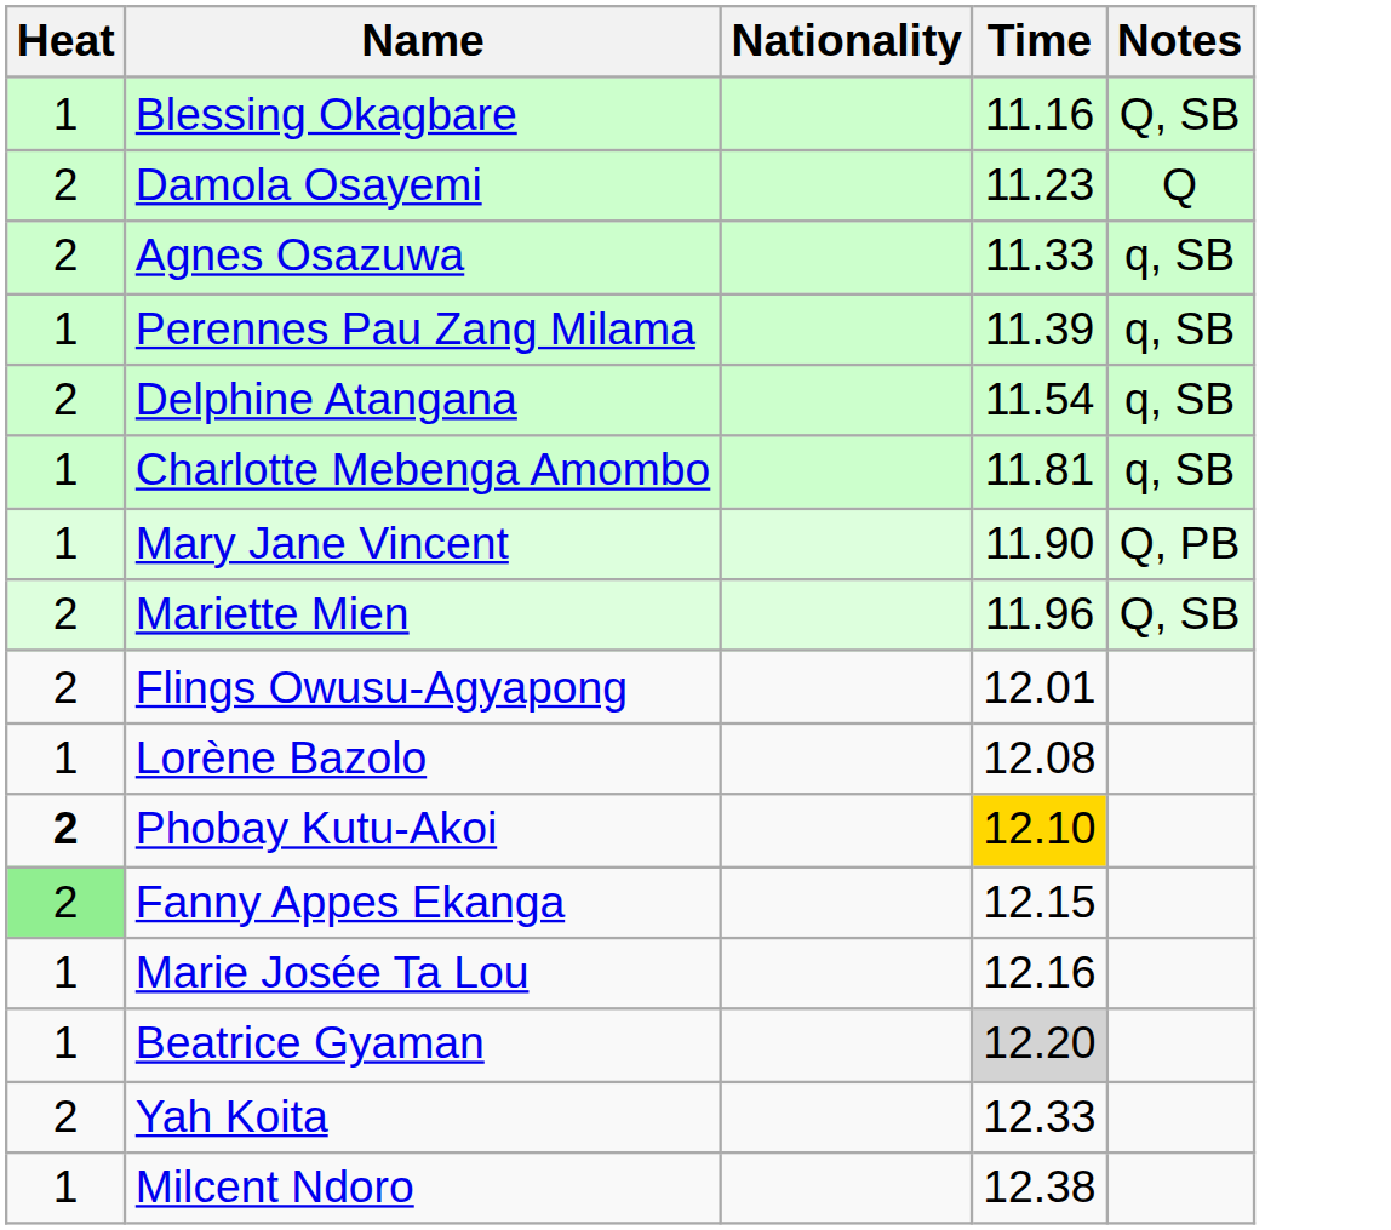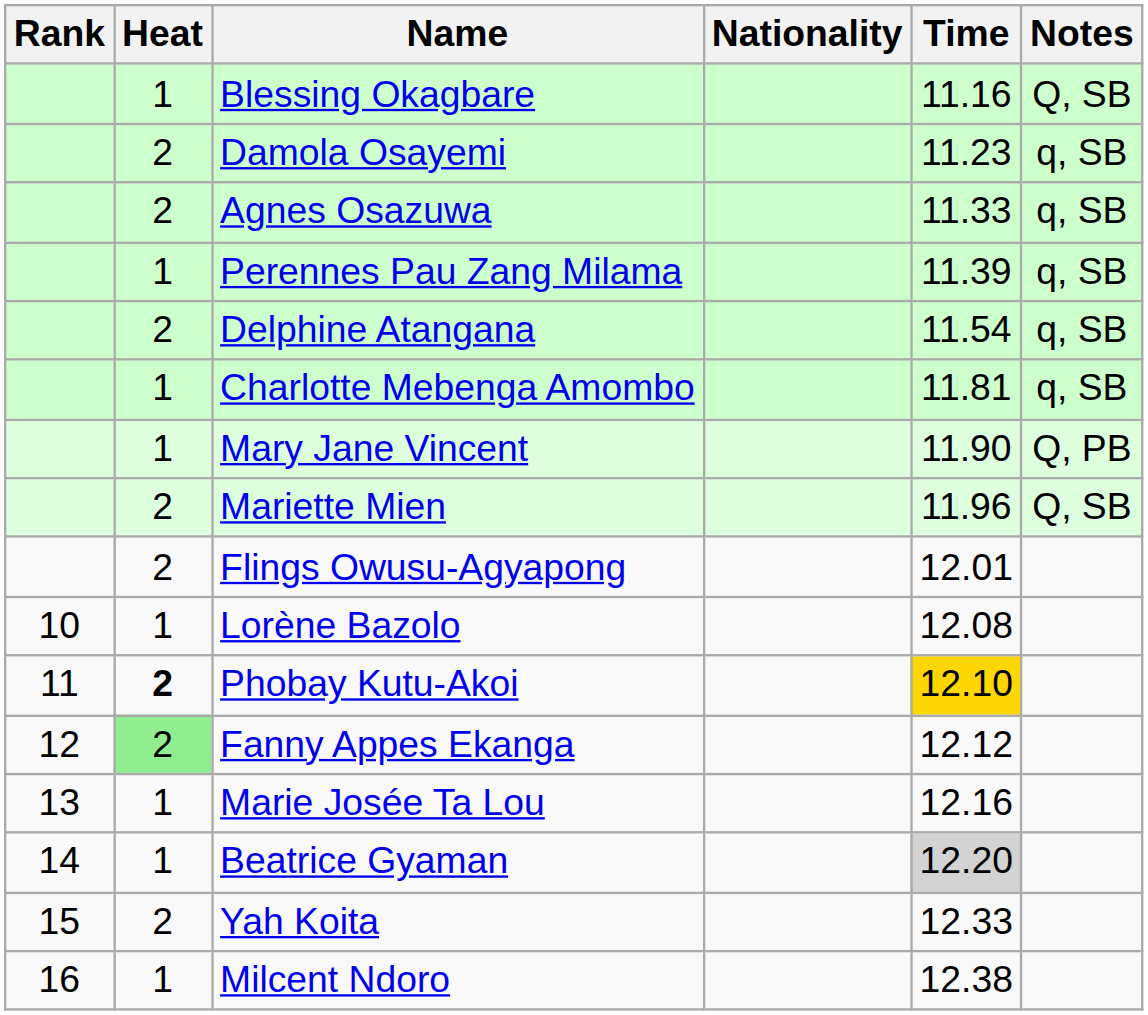+ column: Rank | 10 | 11 | 12 | 13 | 14 | 15 | 16
Damola Osayemi | Notes: Q -> q, SB
Fanny Appes Ekanga | Time: 12.15 -> 12.12
